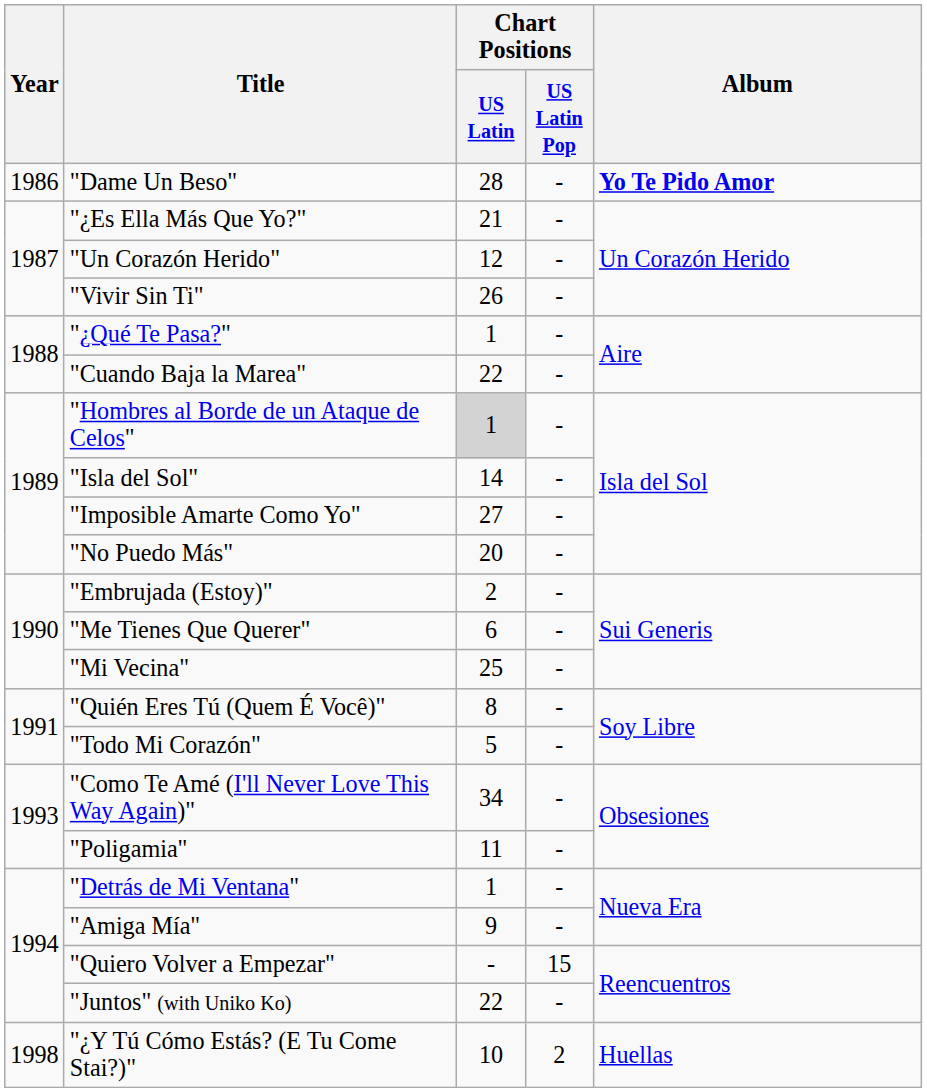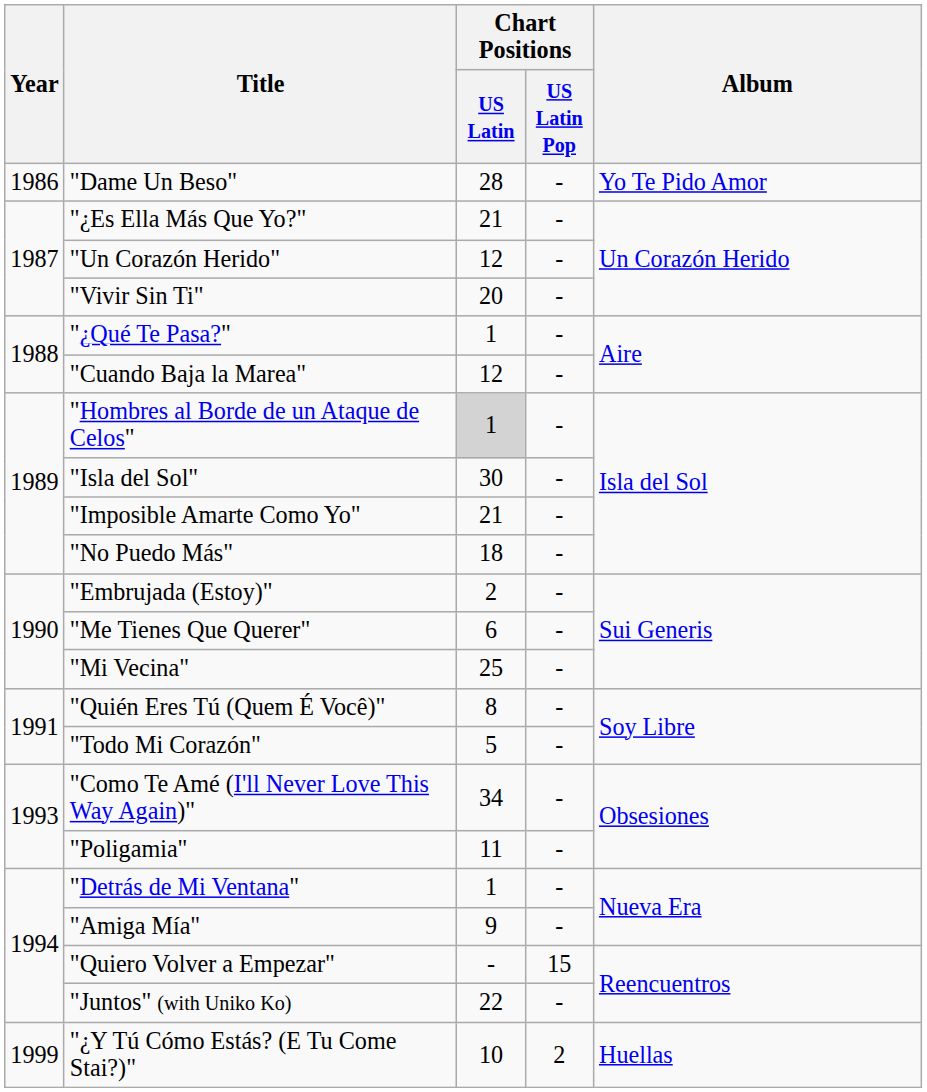"Dame Un Beso" | Album: bold -> normal
"Vivir Sin Ti" | Chart Positions / US Latin: 26 -> 20
"Cuando Baja la Marea" | Chart Positions / US Latin: 22 -> 12
"Isla del Sol" | Chart Positions / US Latin: 14 -> 30
"Imposible Amarte Como Yo" | Chart Positions / US Latin: 27 -> 21
"No Puedo Más" | Chart Positions / US Latin: 20 -> 18
"¿Y Tú Cómo Estás? (E Tu Come Stai?)" | Year: 1998 -> 1999
